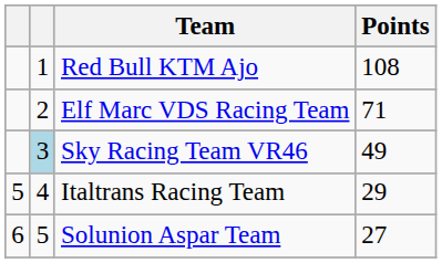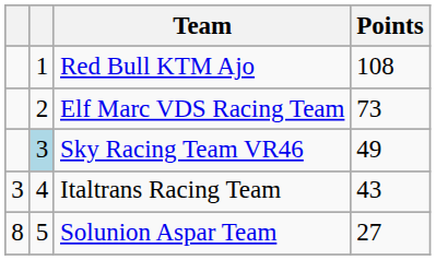Elf Marc VDS Racing Team | Points: 71 -> 73
Italtrans Racing Team | column 1: 5 -> 3
Italtrans Racing Team | Points: 29 -> 43
Solunion Aspar Team | column 1: 6 -> 8
